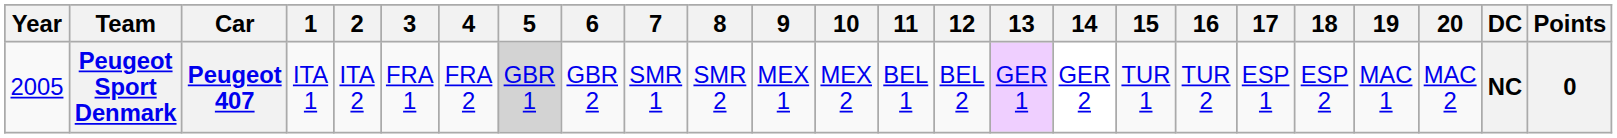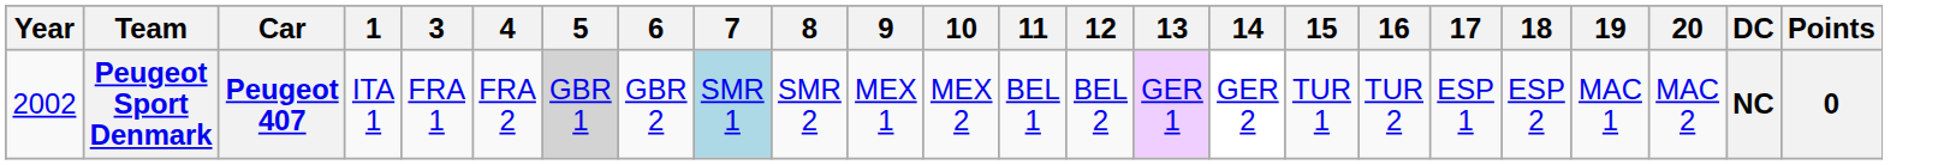- column: 2 | ITA 2
Peugeot Sport Denmark | Year: 2005 -> 2002
Peugeot Sport Denmark | 7: no background -> lightblue background
